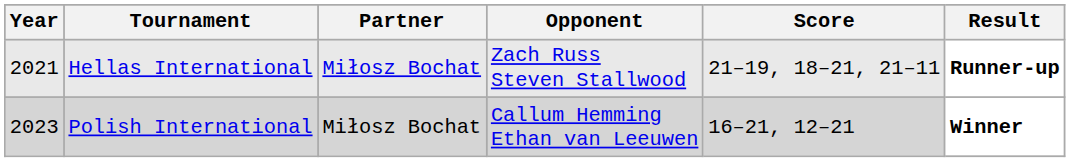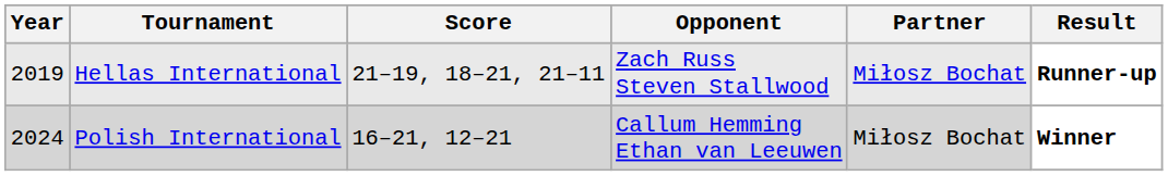columns swapped: Partner <-> Score
Hellas International | Year: 2021 -> 2019
Polish International | Year: 2023 -> 2024
